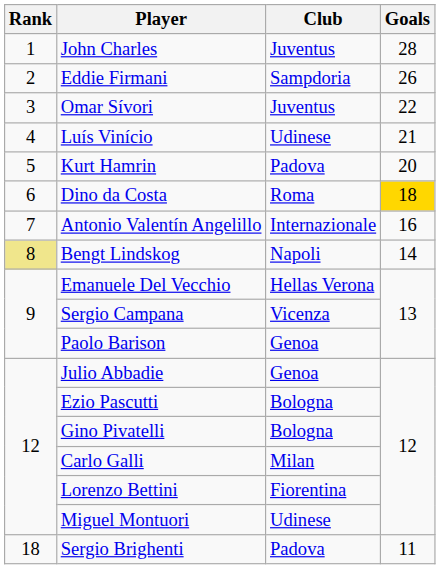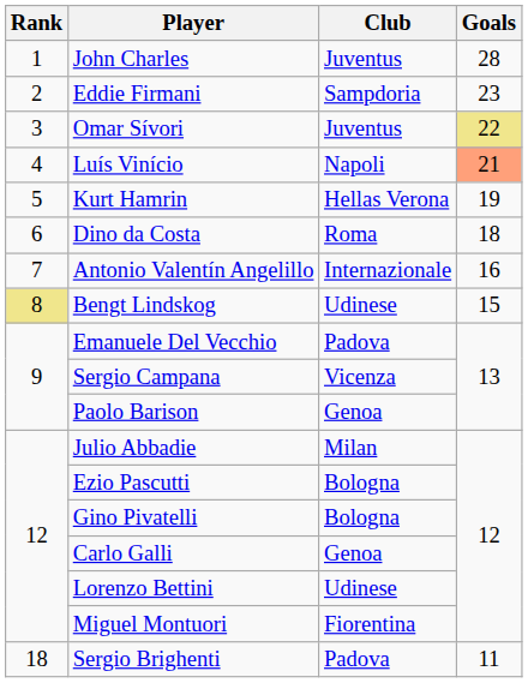Eddie Firmani | Goals: 26 -> 23
Omar Sívori | Goals: no background -> khaki background
Luís Vinício | Club: Udinese -> Napoli
Luís Vinício | Goals: no background -> lightsalmon background
Kurt Hamrin | Club: Padova -> Hellas Verona
Kurt Hamrin | Goals: 20 -> 19
Dino da Costa | Goals: gold background -> no background
Bengt Lindskog | Club: Napoli -> Udinese
Bengt Lindskog | Goals: 14 -> 15
Emanuele Del Vecchio | Club: Hellas Verona -> Padova
Julio Abbadie | Club: Genoa -> Milan
Carlo Galli | Club: Milan -> Genoa
Lorenzo Bettini | Club: Fiorentina -> Udinese
Miguel Montuori | Club: Udinese -> Fiorentina
